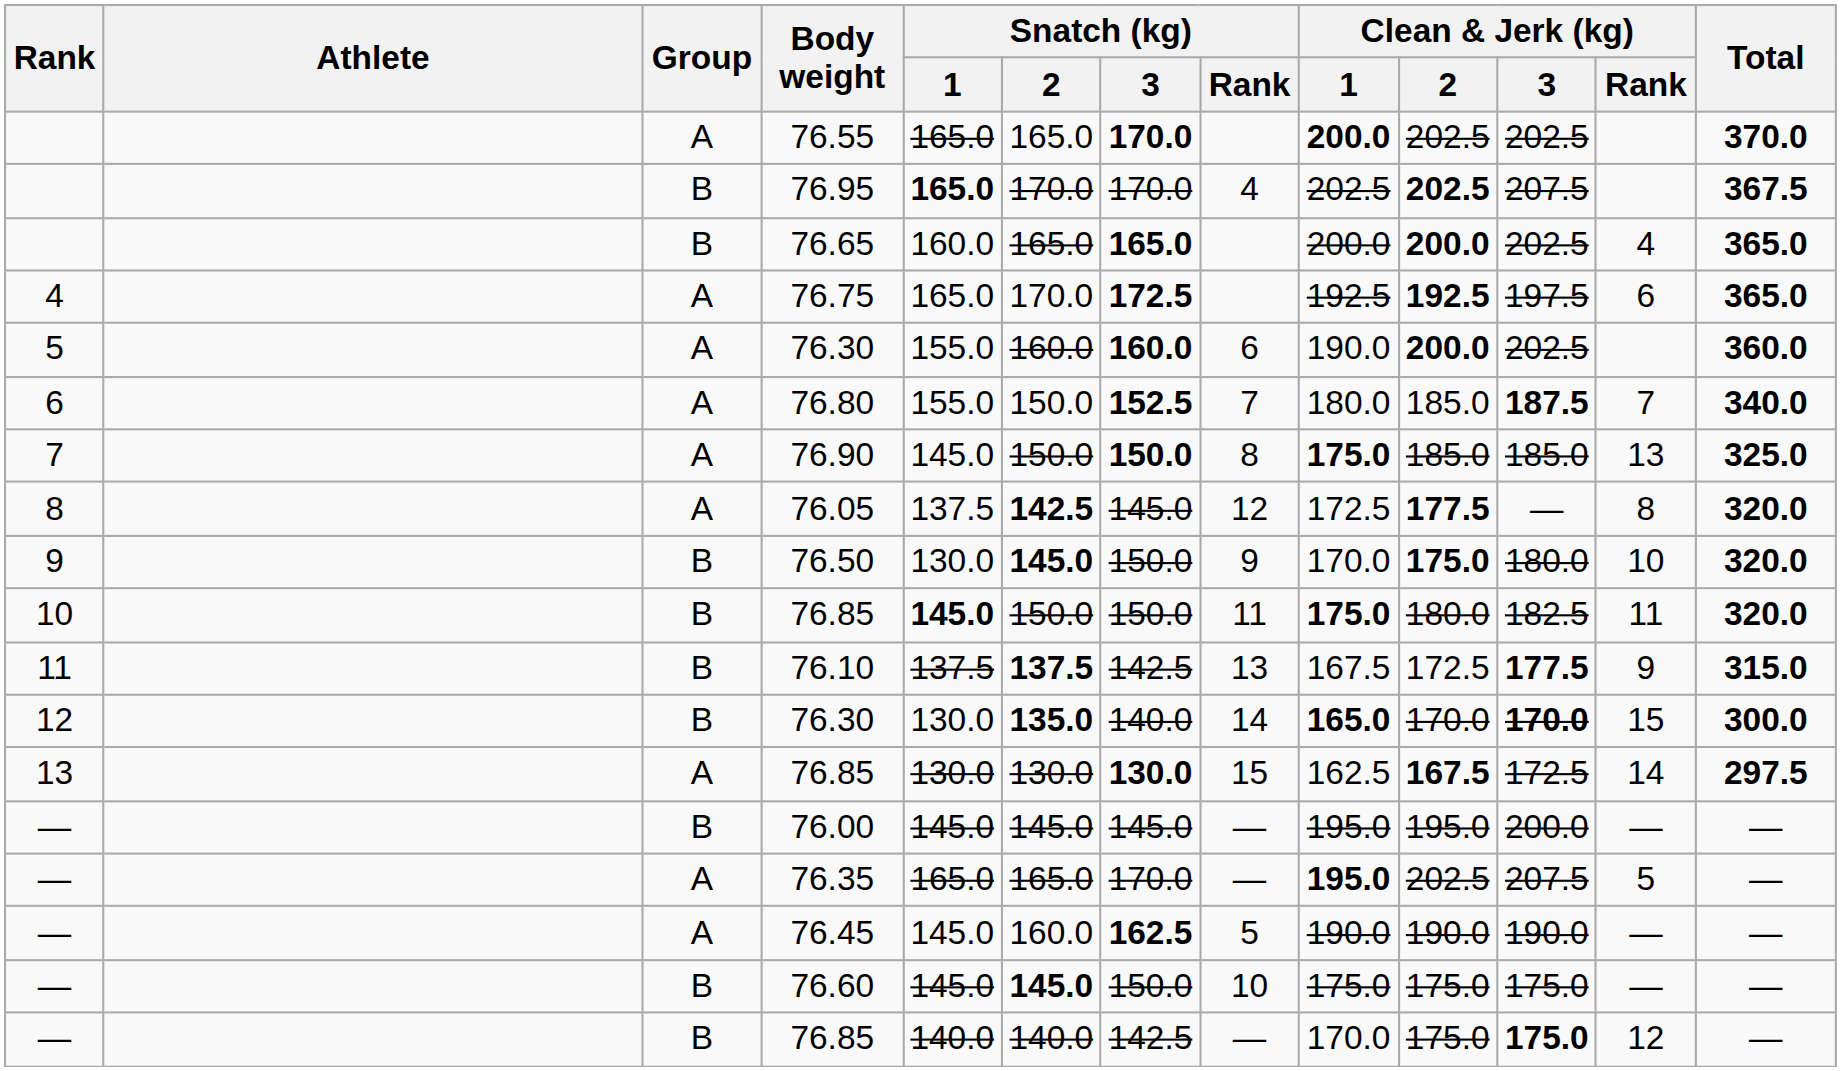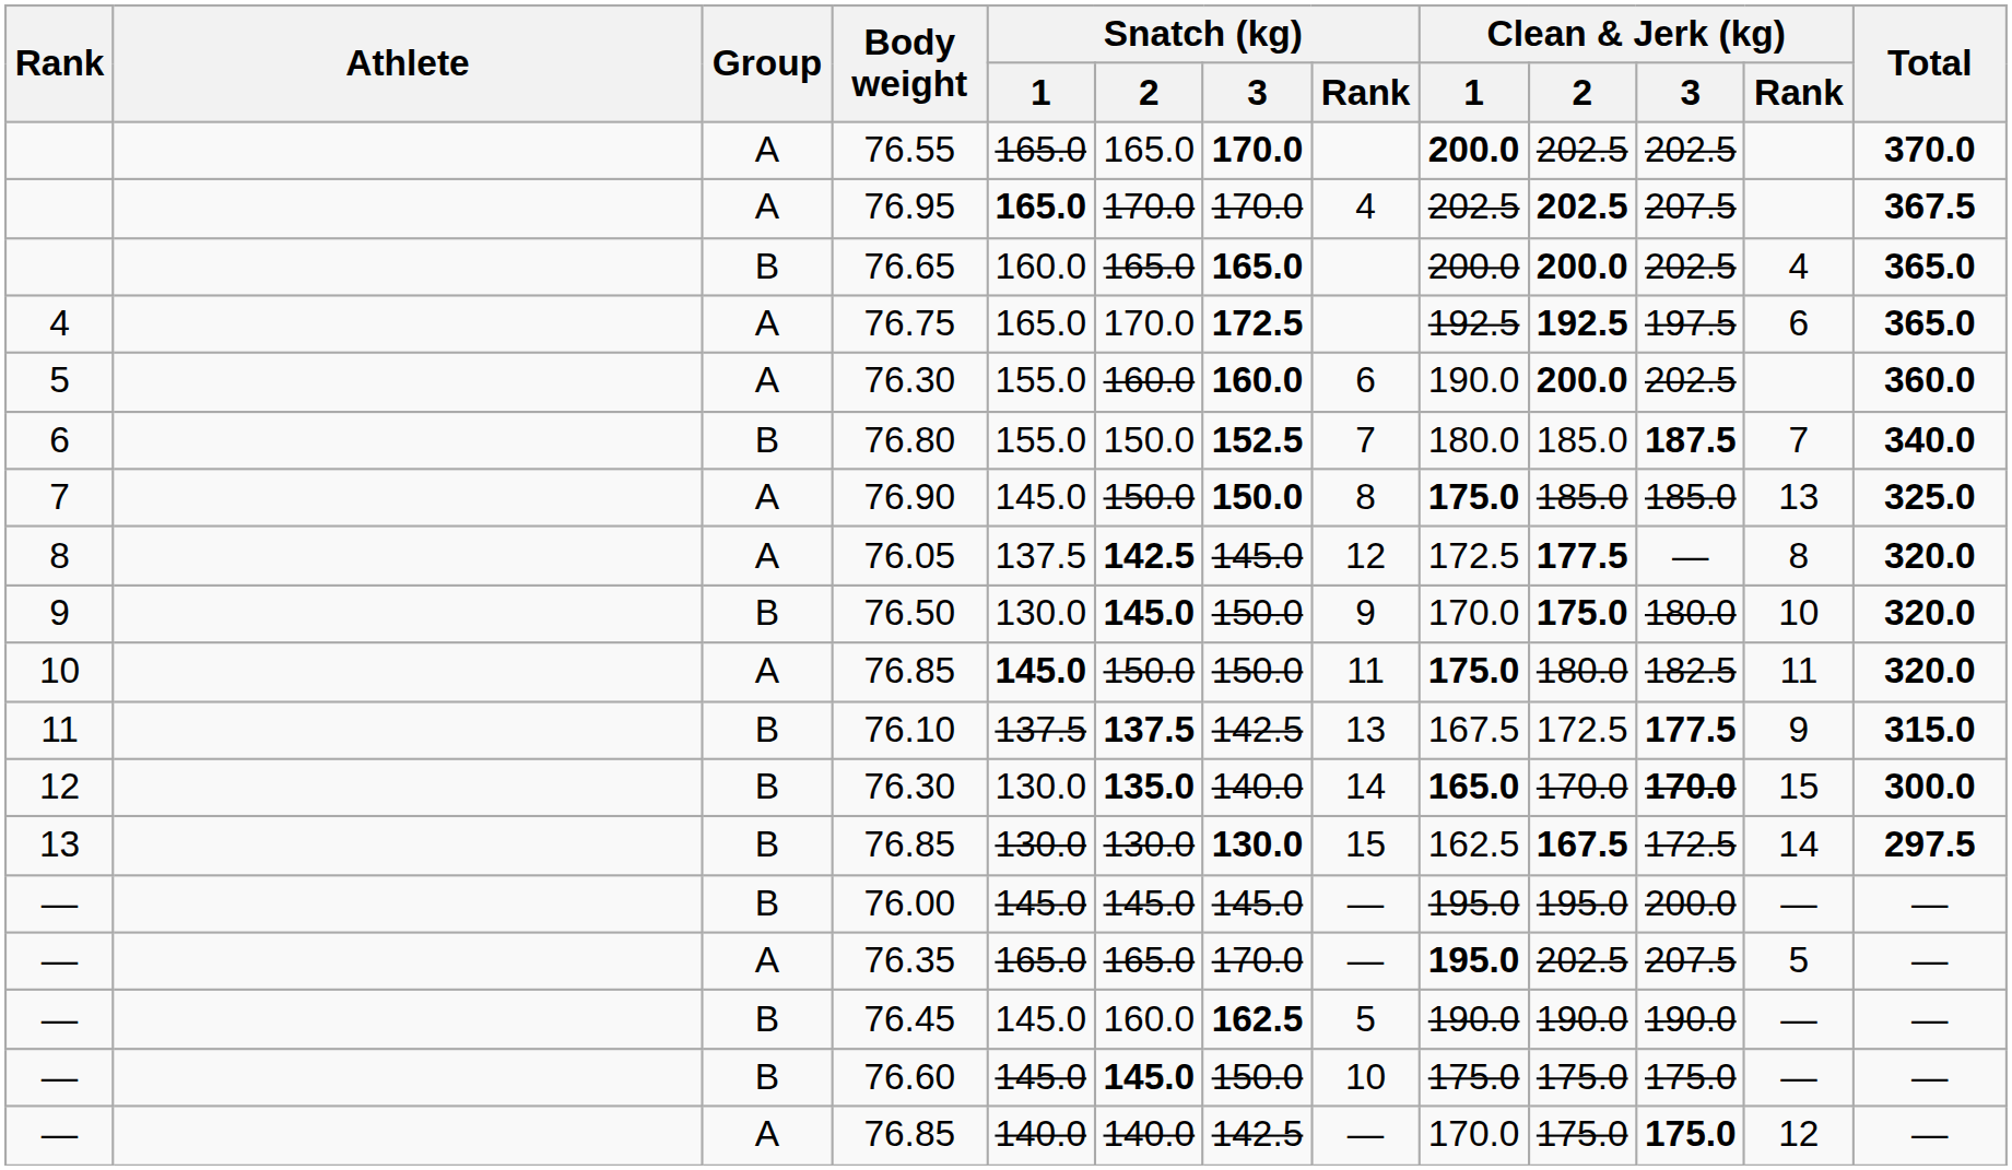76.95 | Group: B -> A
76.80 | Group: A -> B
10 / 76.85 | Group: B -> A
13 / 76.85 | Group: A -> B
76.45 | Group: A -> B
— / 76.85 | Group: B -> A
